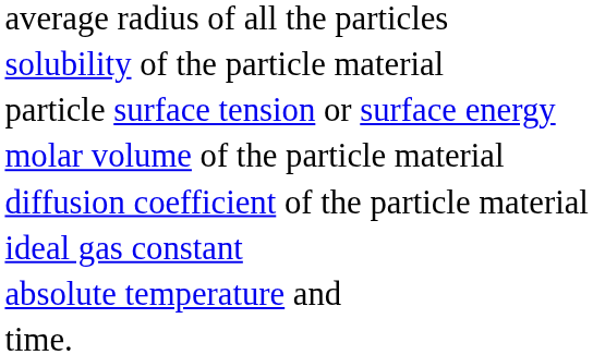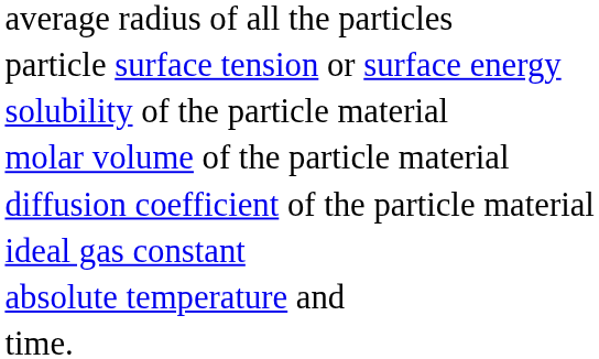rows swapped: particle surface tension or surface energy <-> solubility of the particle material
